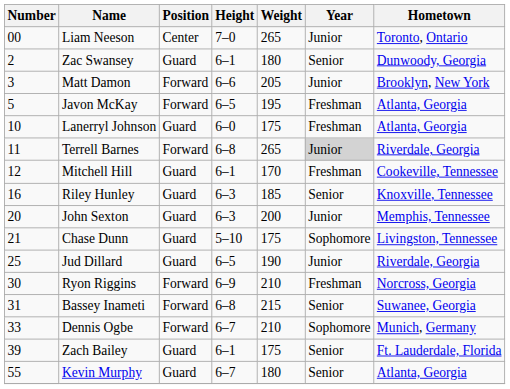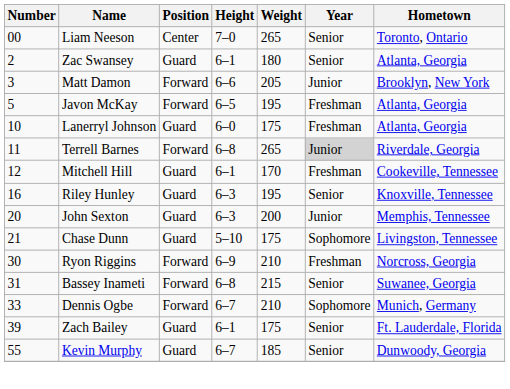Liam Neeson | Year: Junior -> Senior
Zac Swansey | Hometown: Dunwoody, Georgia -> Atlanta, Georgia
Riley Hunley | Weight: 185 -> 195
- row: 25 | Jud Dillard | Guard | 6–5 | 190 | Junior | Riverdale, Georgia
Kevin Murphy | Weight: 180 -> 185
Kevin Murphy | Hometown: Atlanta, Georgia -> Dunwoody, Georgia
